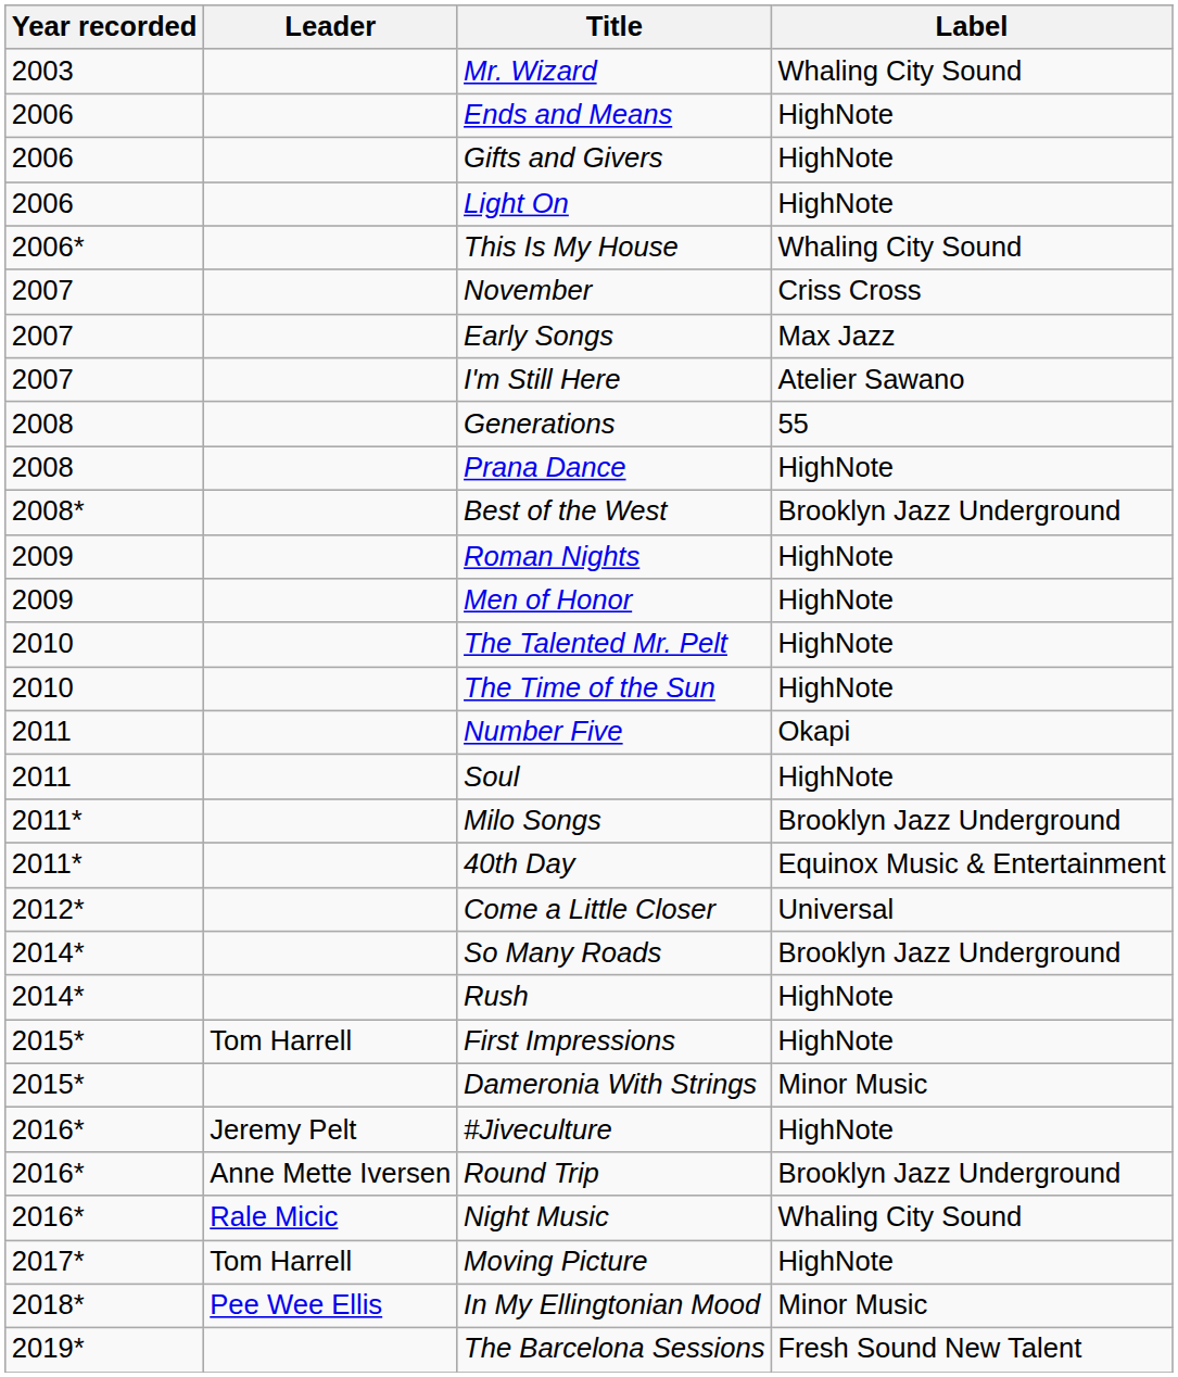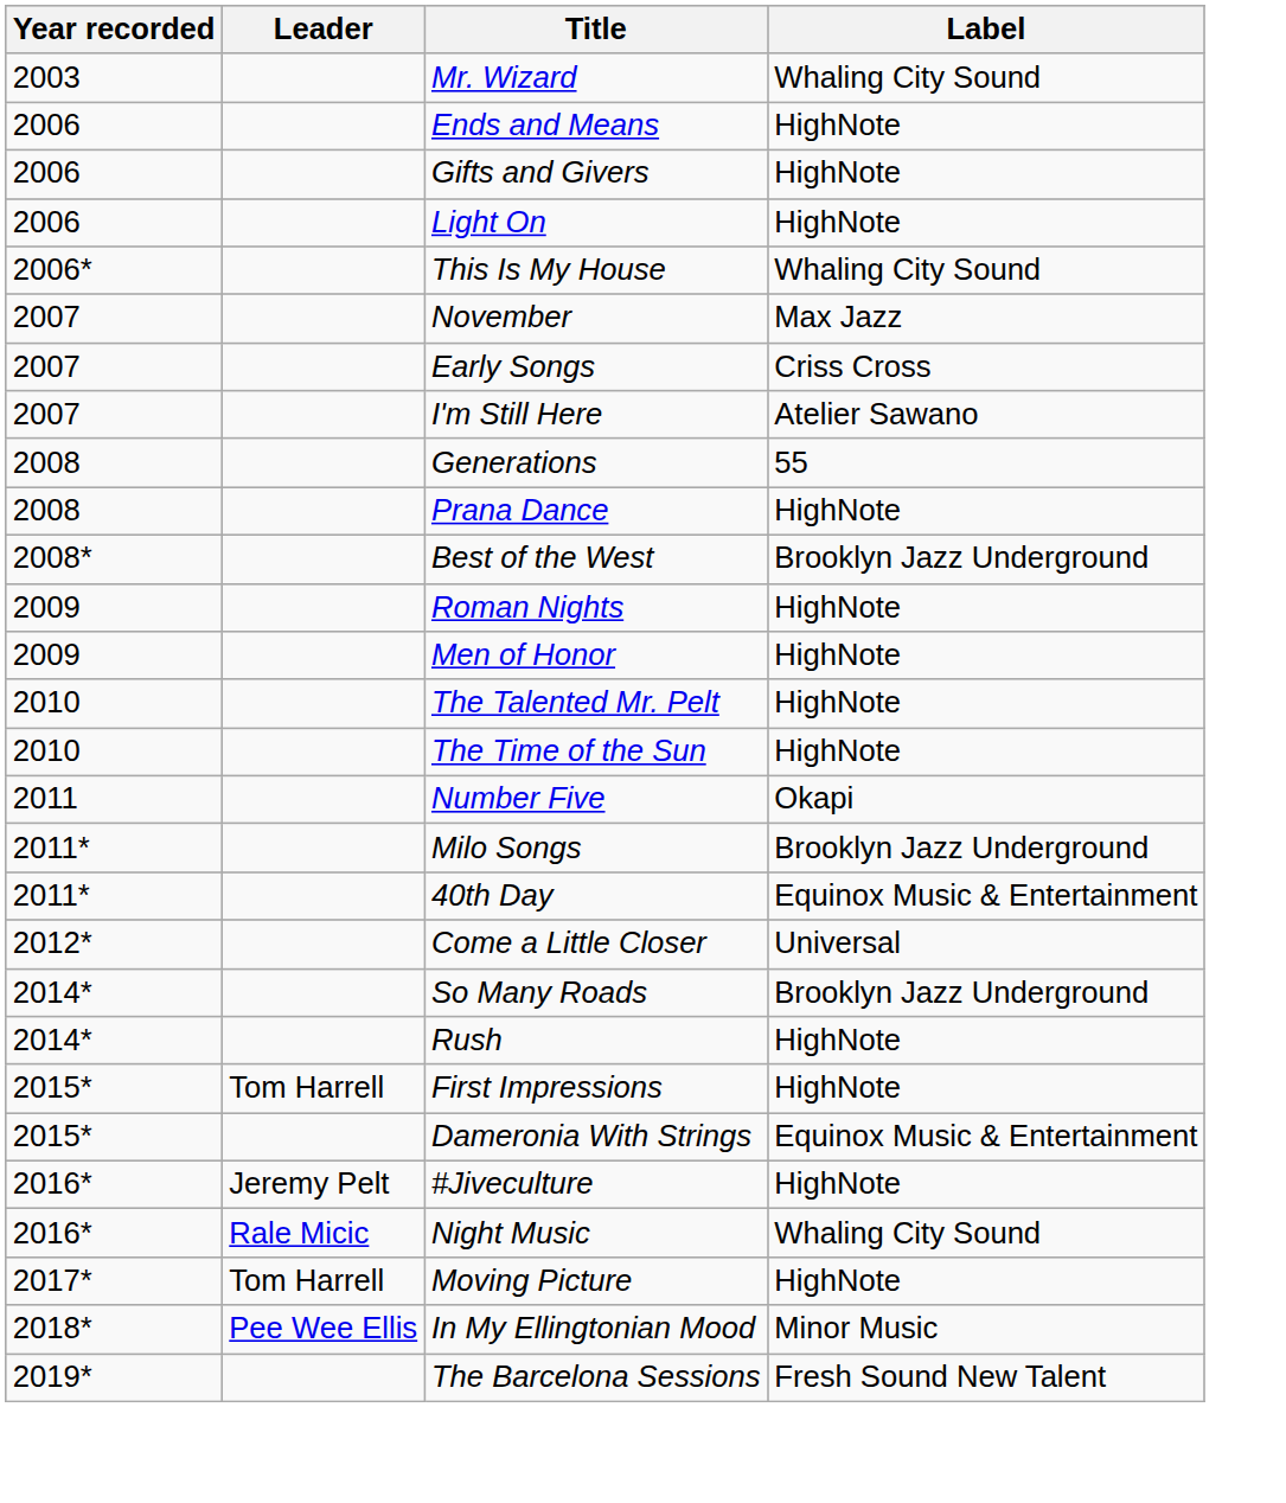November | Label: Criss Cross -> Max Jazz
Early Songs | Label: Max Jazz -> Criss Cross
- row: 2011 | Soul | HighNote
Dameronia With Strings | Label: Minor Music -> Equinox Music & Entertainment
- row: 2016* | Anne Mette Iversen | Round Trip | Brooklyn Jazz Underground
